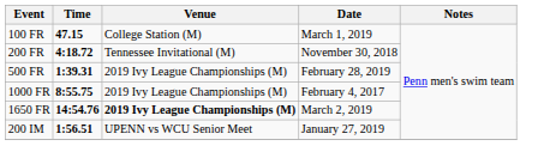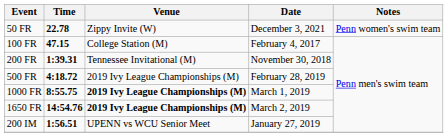+ row: 50 FR | 22.78 | Zippy Invite (W) | December 3, 2021 | Penn women's swim team
100 FR | Date: March 1, 2019 -> February 4, 2017
200 FR | Time: 4:18.72 -> 1:39.31
500 FR | Time: 1:39.31 -> 4:18.72
1000 FR | Venue: normal -> bold
1000 FR | Date: February 4, 2017 -> March 1, 2019
